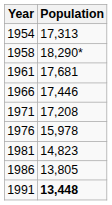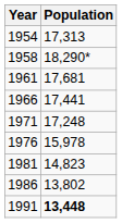1966 | Population: 17,446 -> 17,441
1971 | Population: 17,208 -> 17,248
1986 | Population: 13,805 -> 13,802
